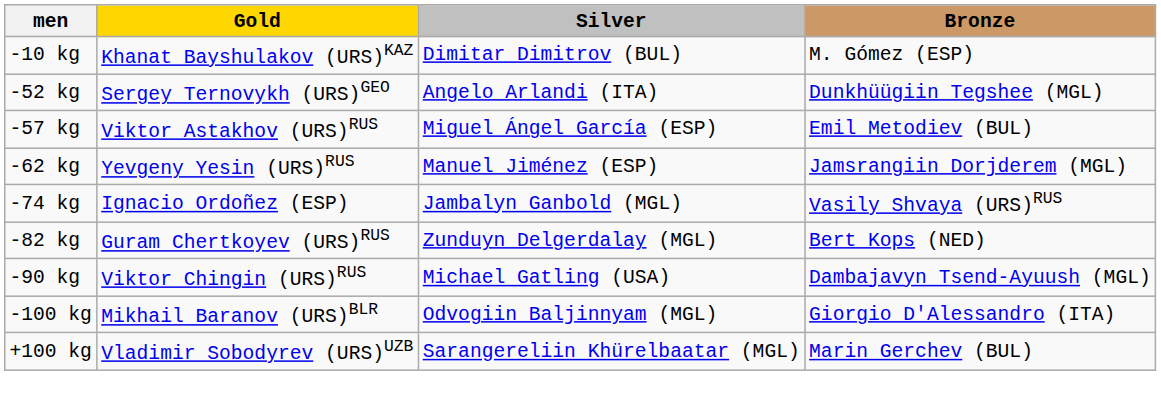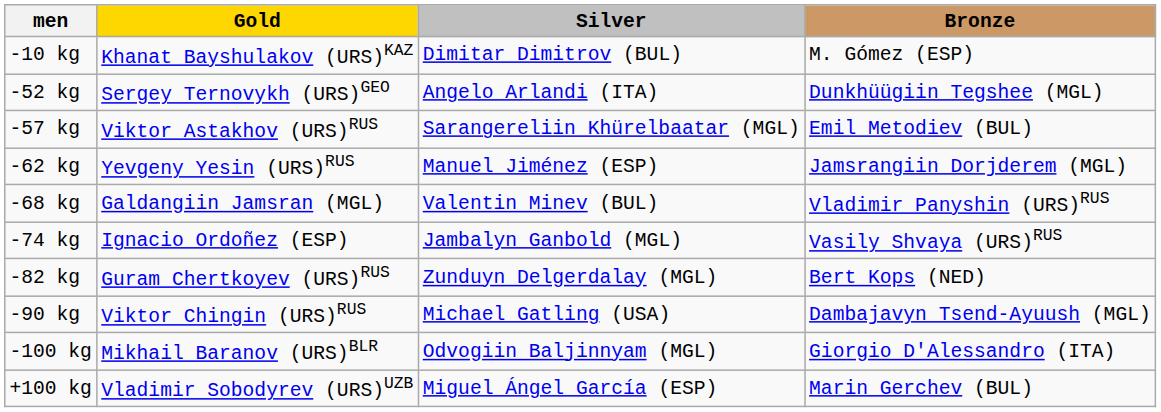-57 kg | Silver: Miguel Ángel García (ESP) -> Sarangereliin Khürelbaatar (MGL)
+ row: -68 kg | Galdangiin Jamsran (MGL) | Valentin Minev (BUL) | Vladimir Panyshin (URS)RUS
+100 kg | Silver: Sarangereliin Khürelbaatar (MGL) -> Miguel Ángel García (ESP)
